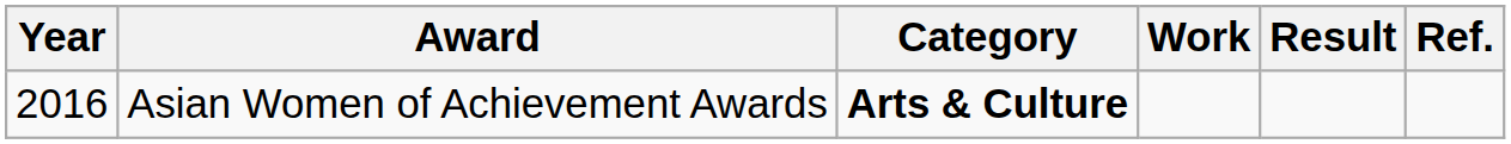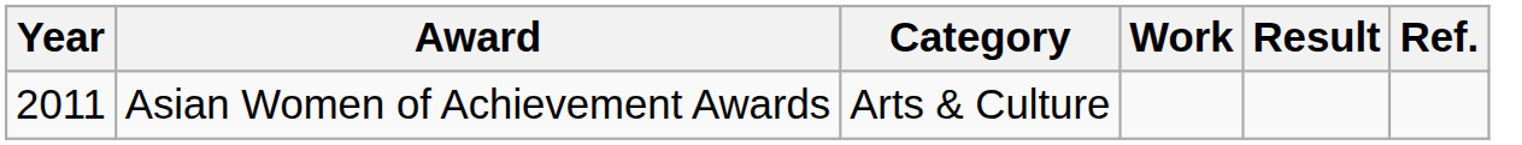Asian Women of Achievement Awards | Year: 2016 -> 2011
Asian Women of Achievement Awards | Category: bold -> normal
